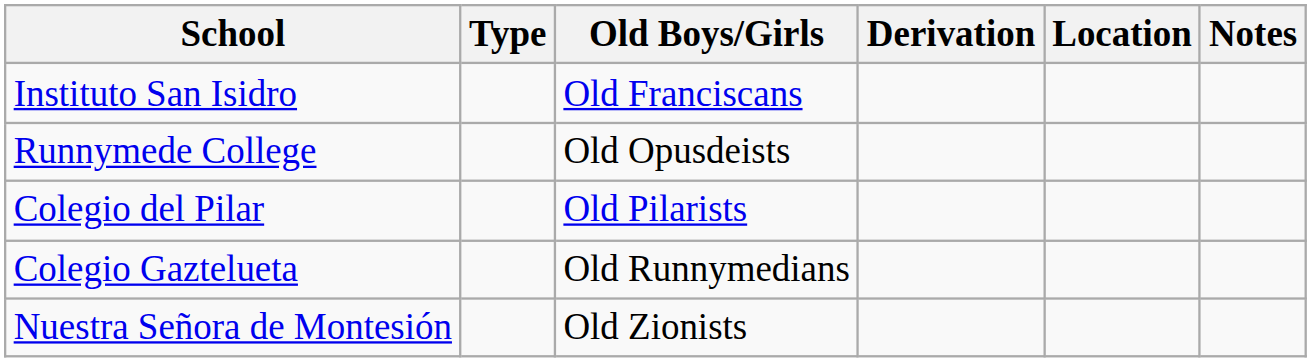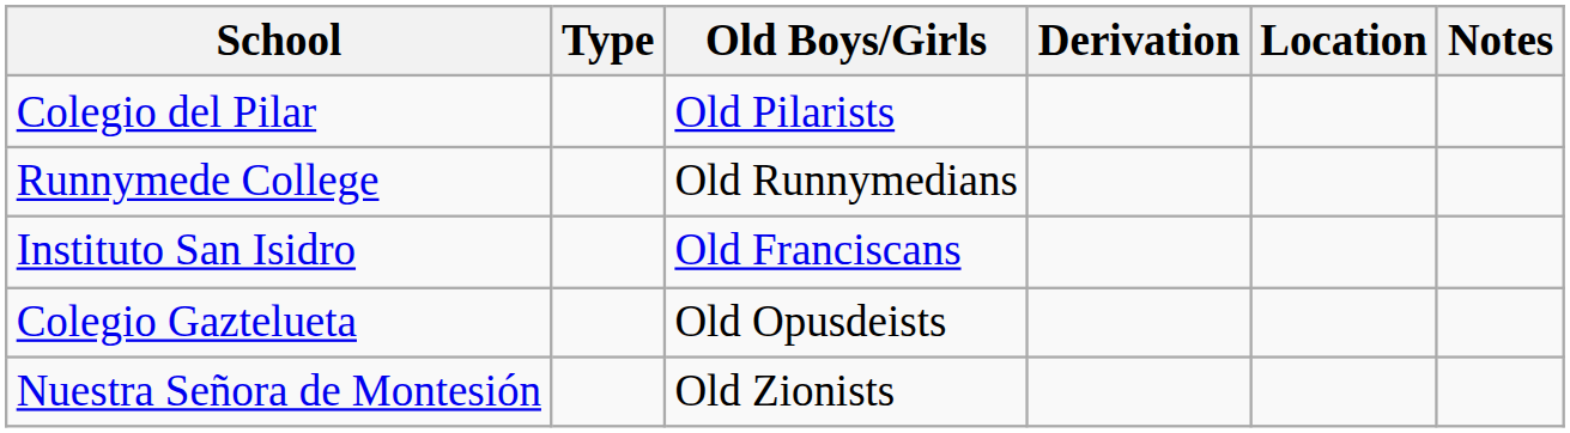rows swapped: Instituto San Isidro <-> Colegio del Pilar
Runnymede College | Old Boys/Girls: Old Opusdeists -> Old Runnymedians
Colegio Gaztelueta | Old Boys/Girls: Old Runnymedians -> Old Opusdeists
